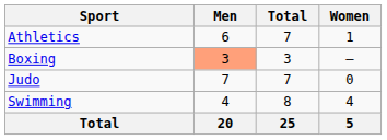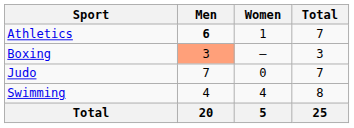columns swapped: Women <-> Total
Athletics | Men: normal -> bold
